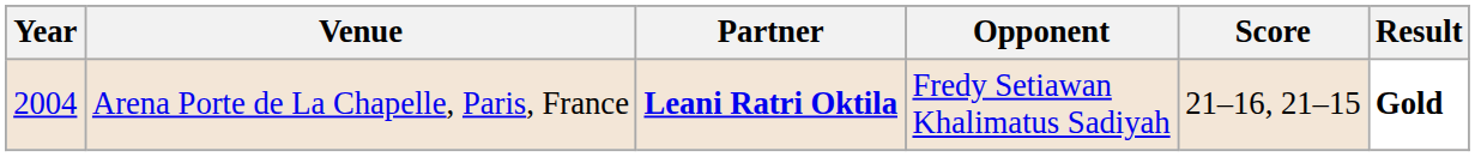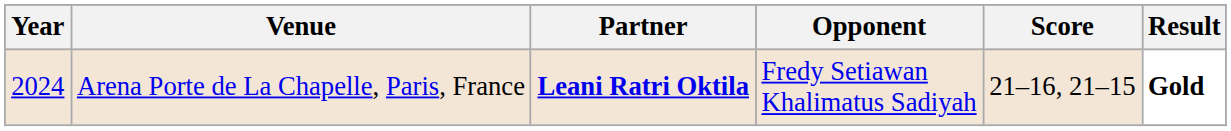Arena Porte de La Chapelle, Paris, France | Year: 2004 -> 2024
